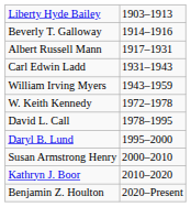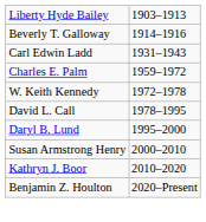- row: Albert Russell Mann | 1917–1931
- row: William Irving Myers | 1943–1959
+ row: Charles E. Palm | 1959–1972
